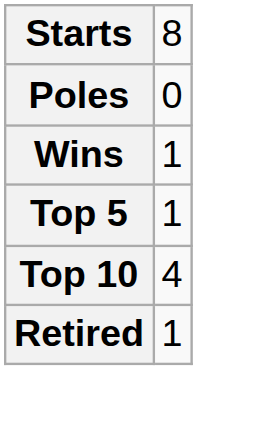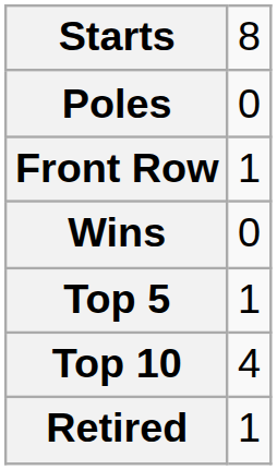+ row: Front Row | 1
Wins | column 2: 1 -> 0
